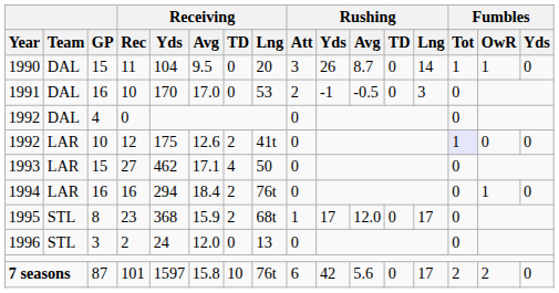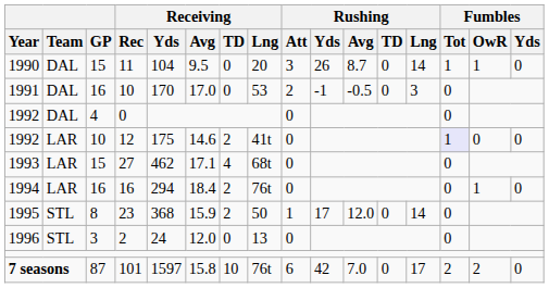12 | Receiving / Avg: 12.6 -> 14.6
27 | Receiving / Lng: 50 -> 68t
23 | Receiving / Lng: 68t -> 50
23 | Rushing / Lng: 17 -> 14
101 | Rushing / Avg: 5.6 -> 7.0
